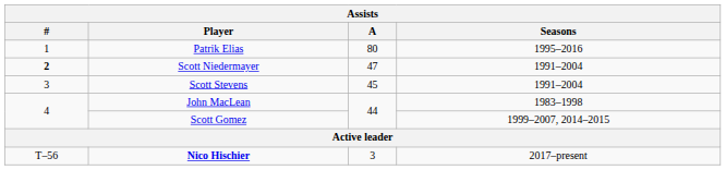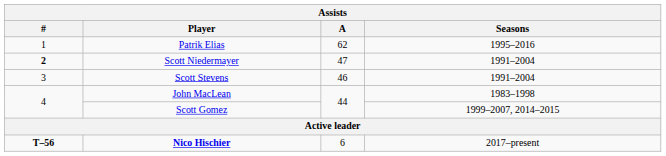Patrik Elias | A: 80 -> 62
Scott Stevens | A: 45 -> 46
Nico Hischier | #: normal -> bold
Nico Hischier | A: 3 -> 6
